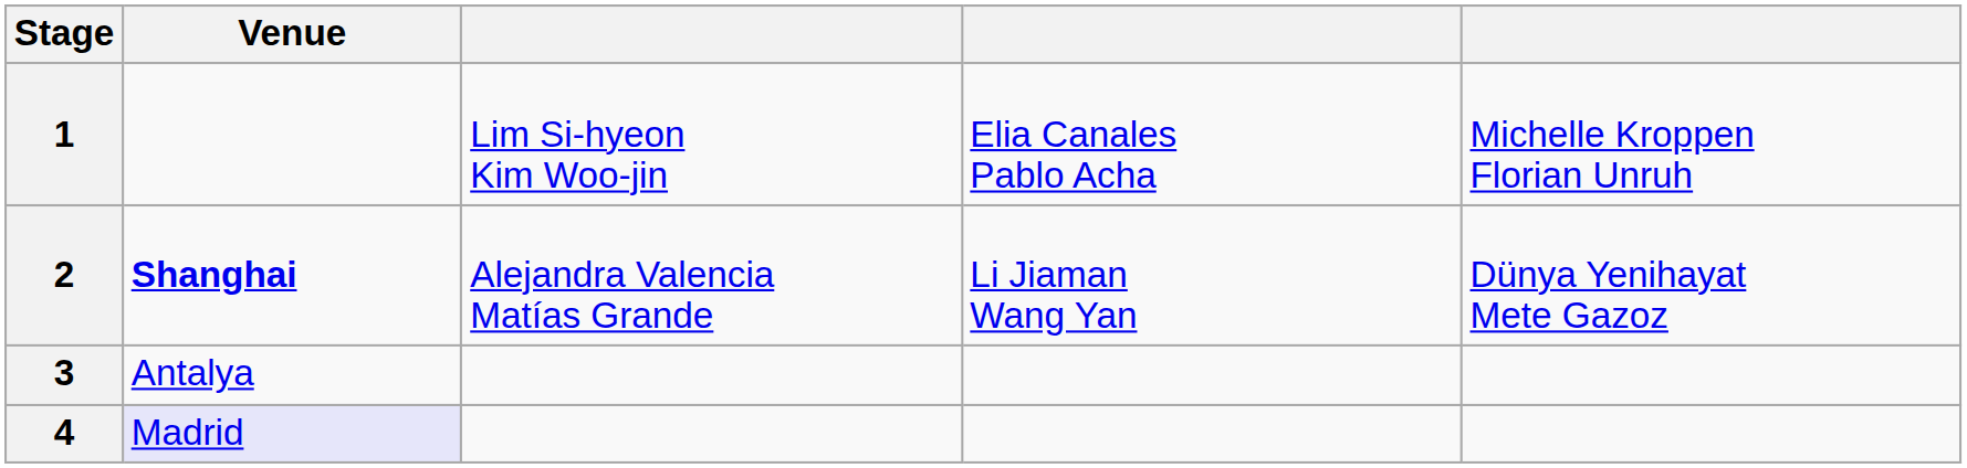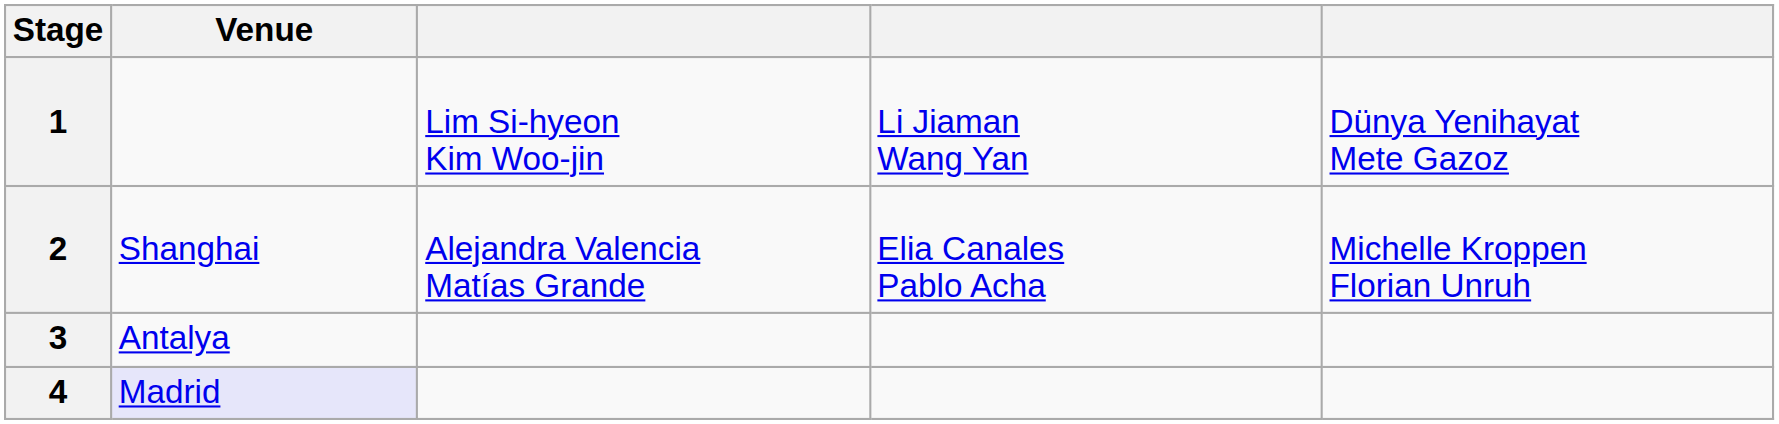1 | column 4: Elia Canales Pablo Acha -> Li Jiaman Wang Yan
1 | column 5: Michelle Kroppen Florian Unruh -> Dünya Yenihayat Mete Gazoz
2 | Venue: bold -> normal
2 | column 4: Li Jiaman Wang Yan -> Elia Canales Pablo Acha
2 | column 5: Dünya Yenihayat Mete Gazoz -> Michelle Kroppen Florian Unruh
